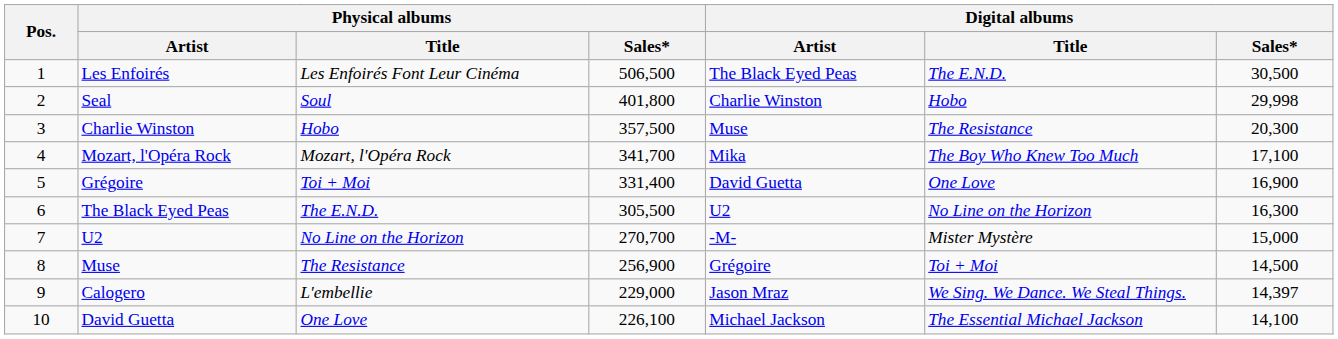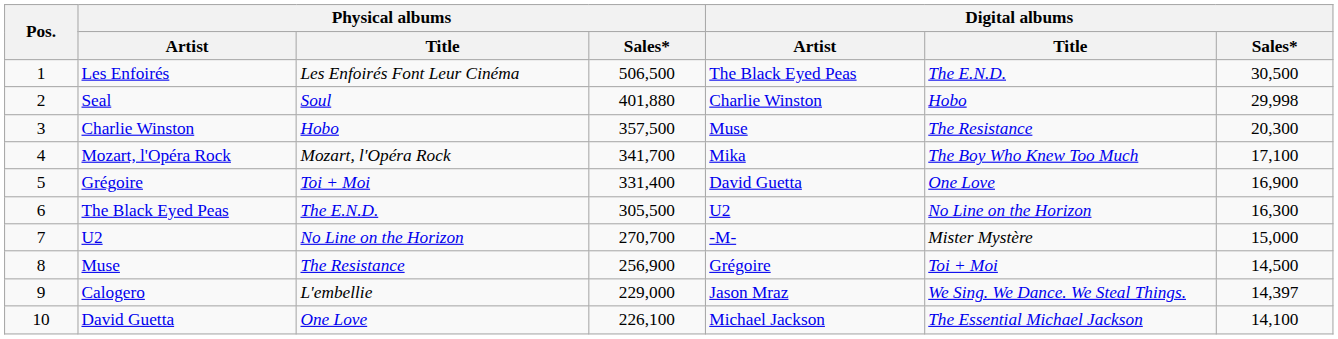Seal | Physical albums / Sales*: 401,800 -> 401,880
